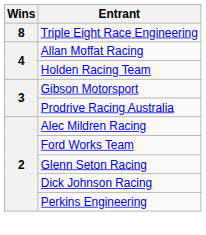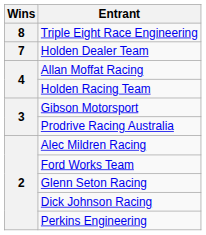+ row: 7 | Holden Dealer Team
